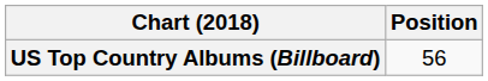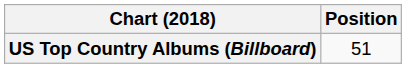US Top Country Albums (Billboard) | Position: 56 -> 51
